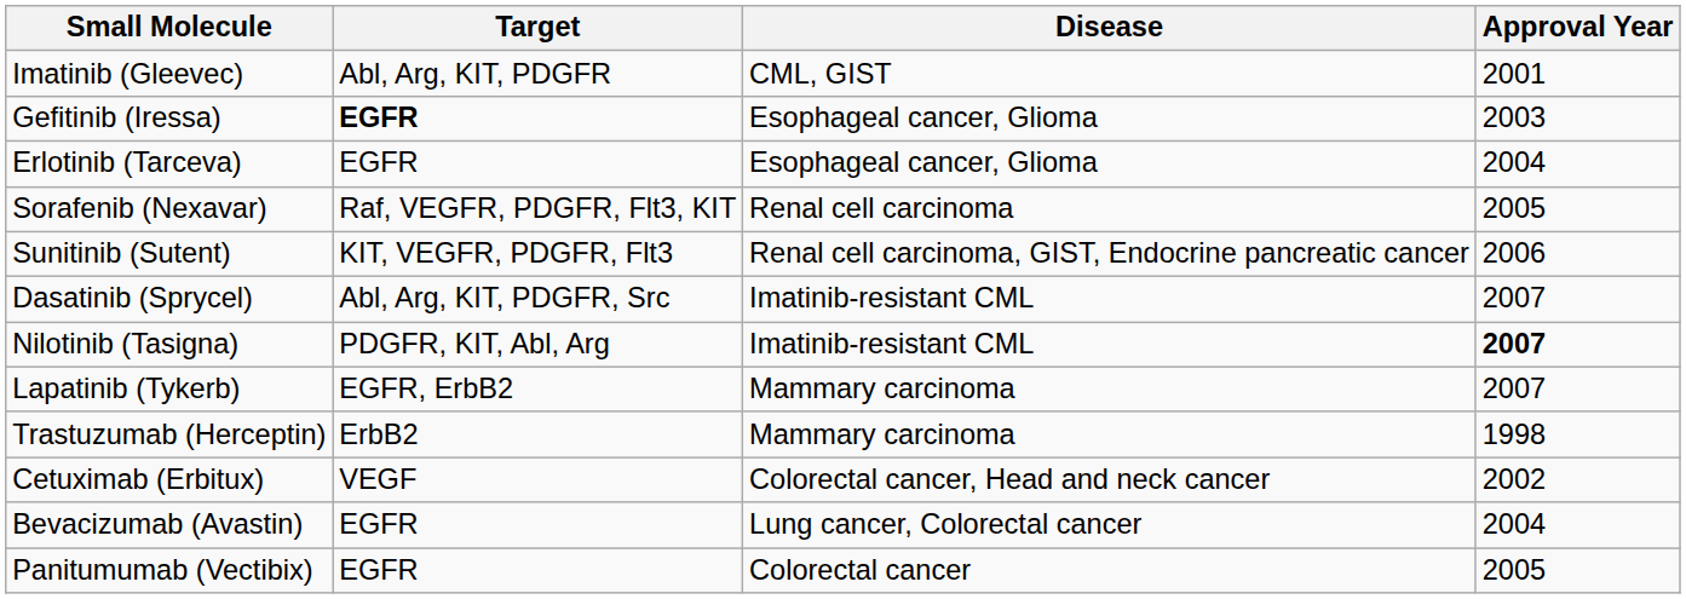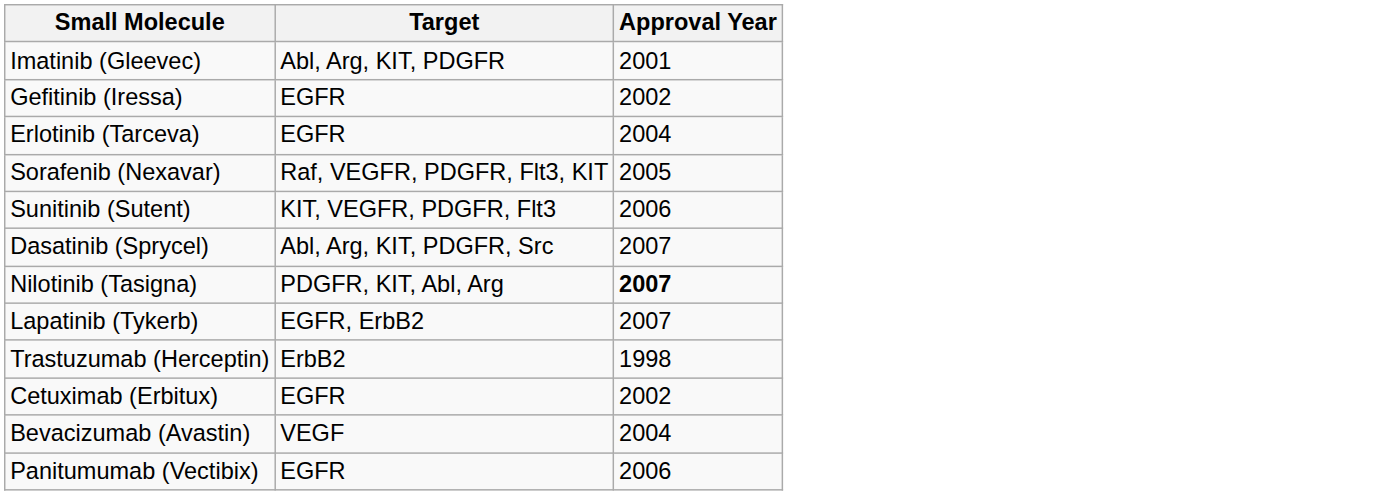- column: Disease | CML, GIST | Esophageal cancer, Glioma | Esophageal cancer, Glioma | Renal cell carcinoma | Renal cell carcinoma, GIST, Endocrine pancreatic cancer | Imatinib-resistant CML | Imatinib-resistant CML | Mammary carcinoma | Mammary carcinoma | Colorectal cancer, Head and neck cancer | Lung cancer, Colorectal cancer | Colorectal cancer
Gefitinib (Iressa) | Target: bold -> normal
Gefitinib (Iressa) | Approval Year: 2003 -> 2002
Cetuximab (Erbitux) | Target: VEGF -> EGFR
Bevacizumab (Avastin) | Target: EGFR -> VEGF
Panitumumab (Vectibix) | Approval Year: 2005 -> 2006
